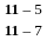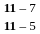rows swapped: 11 – 5 <-> 11 – 7
